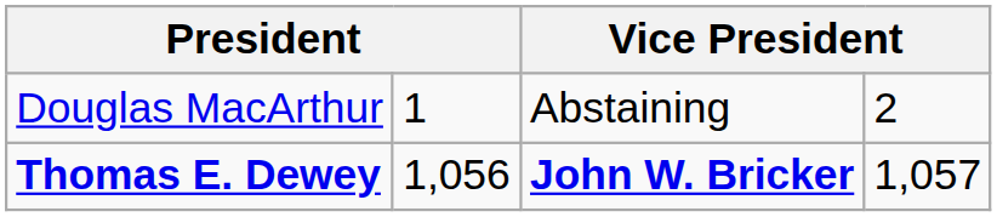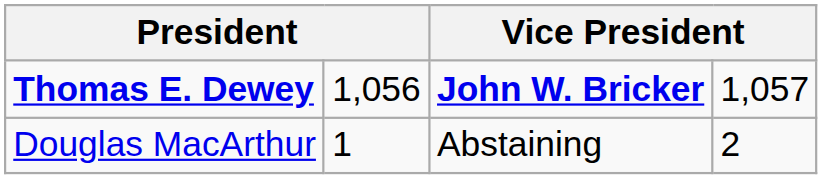rows swapped: Thomas E. Dewey <-> Douglas MacArthur
